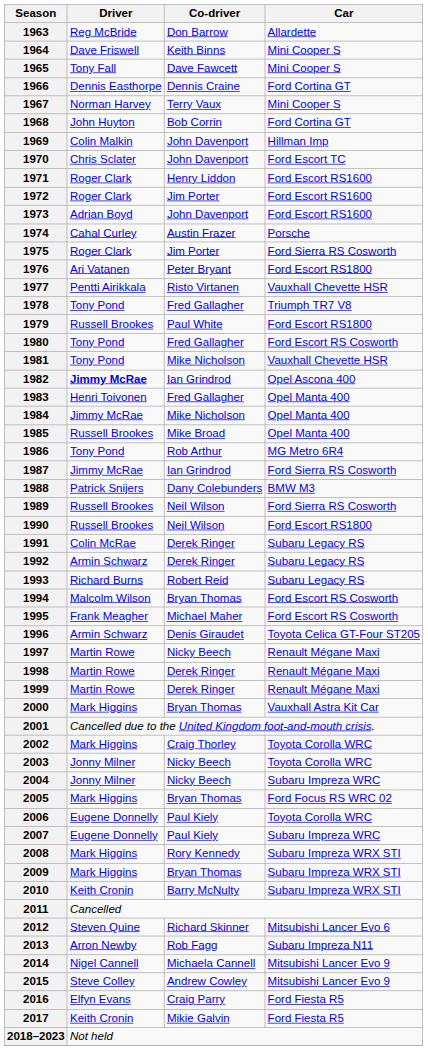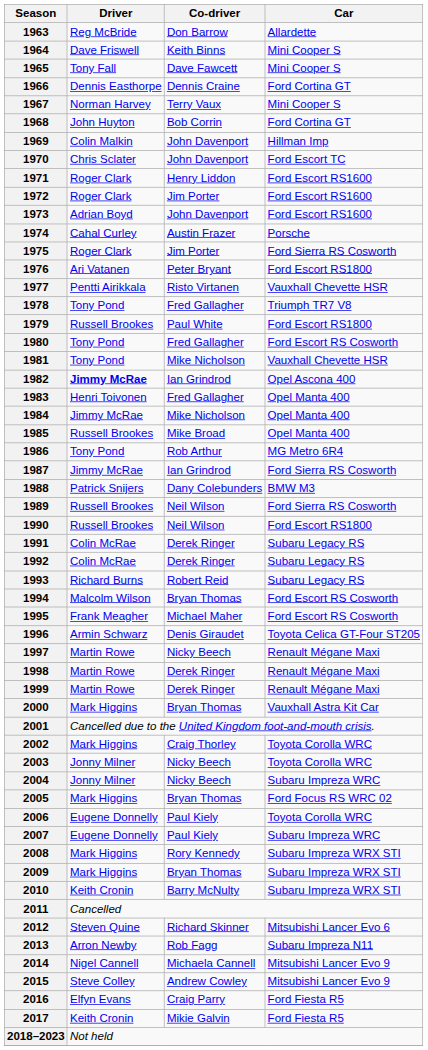1992 | Driver: Armin Schwarz -> Colin McRae
